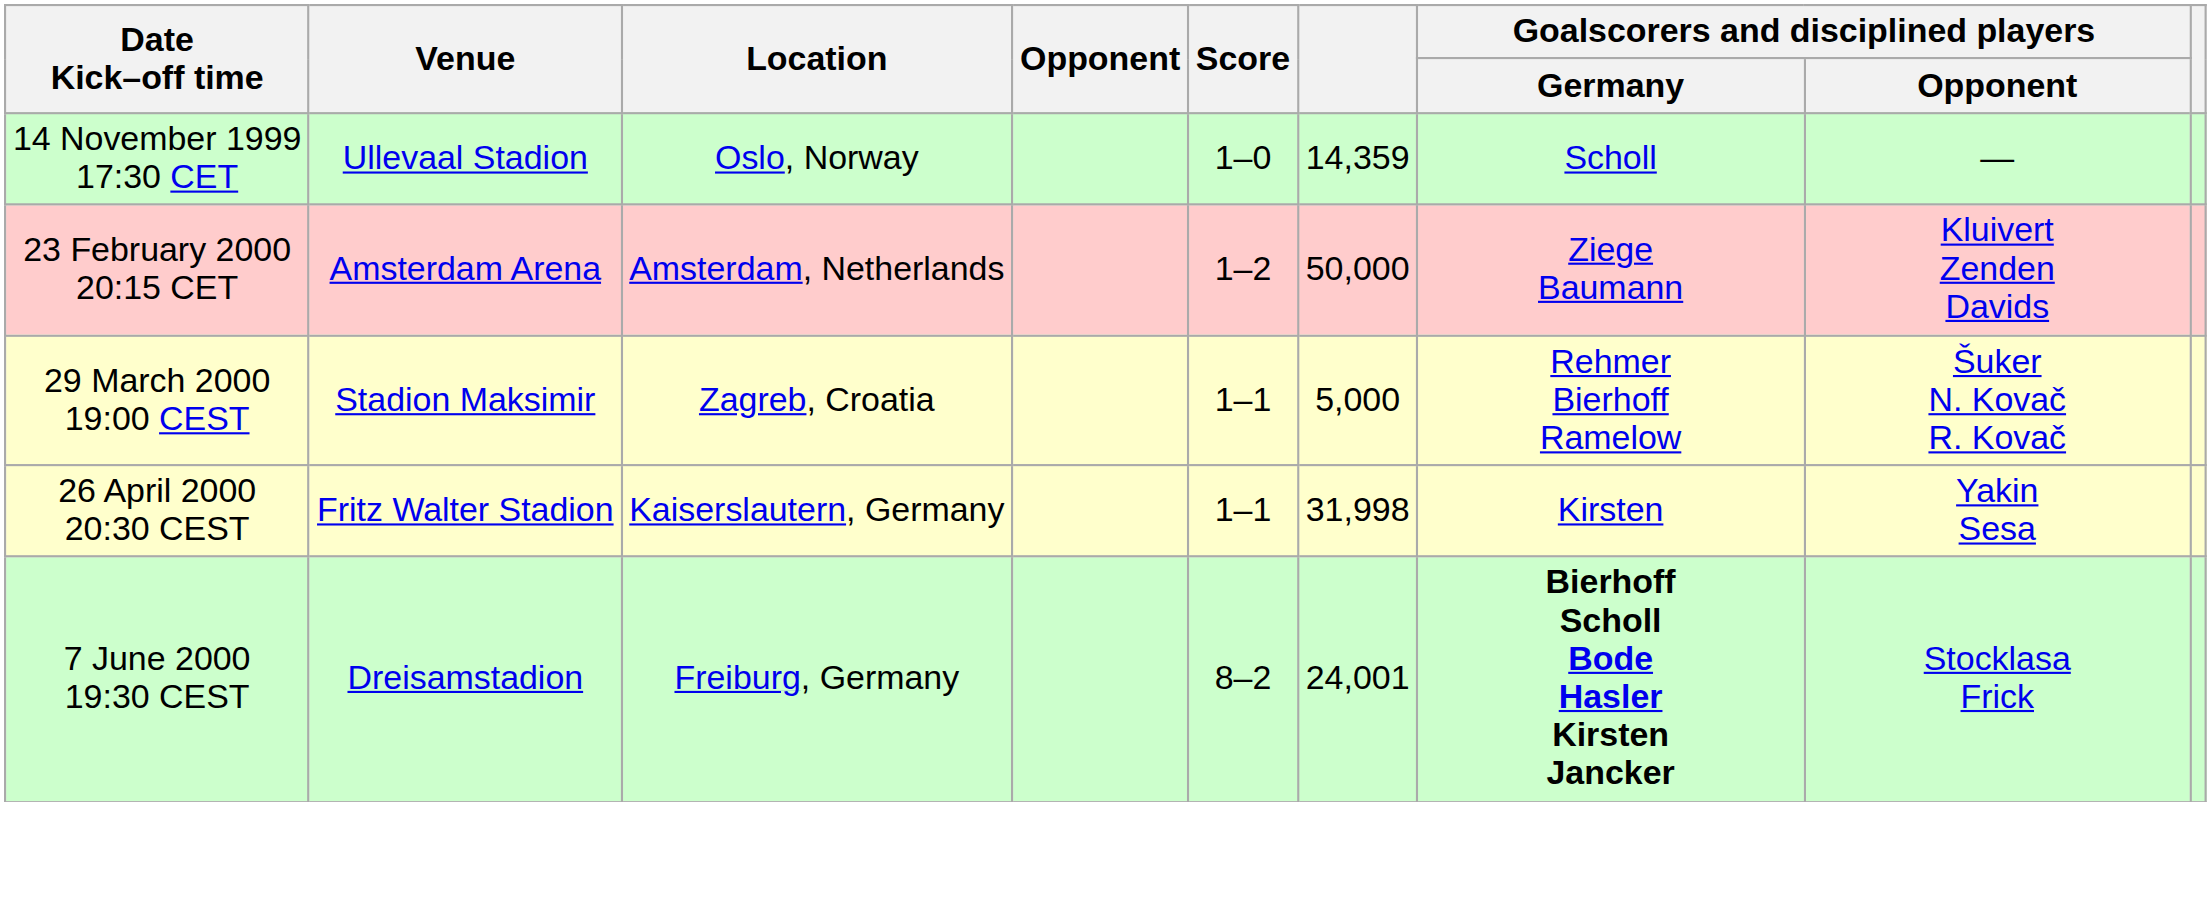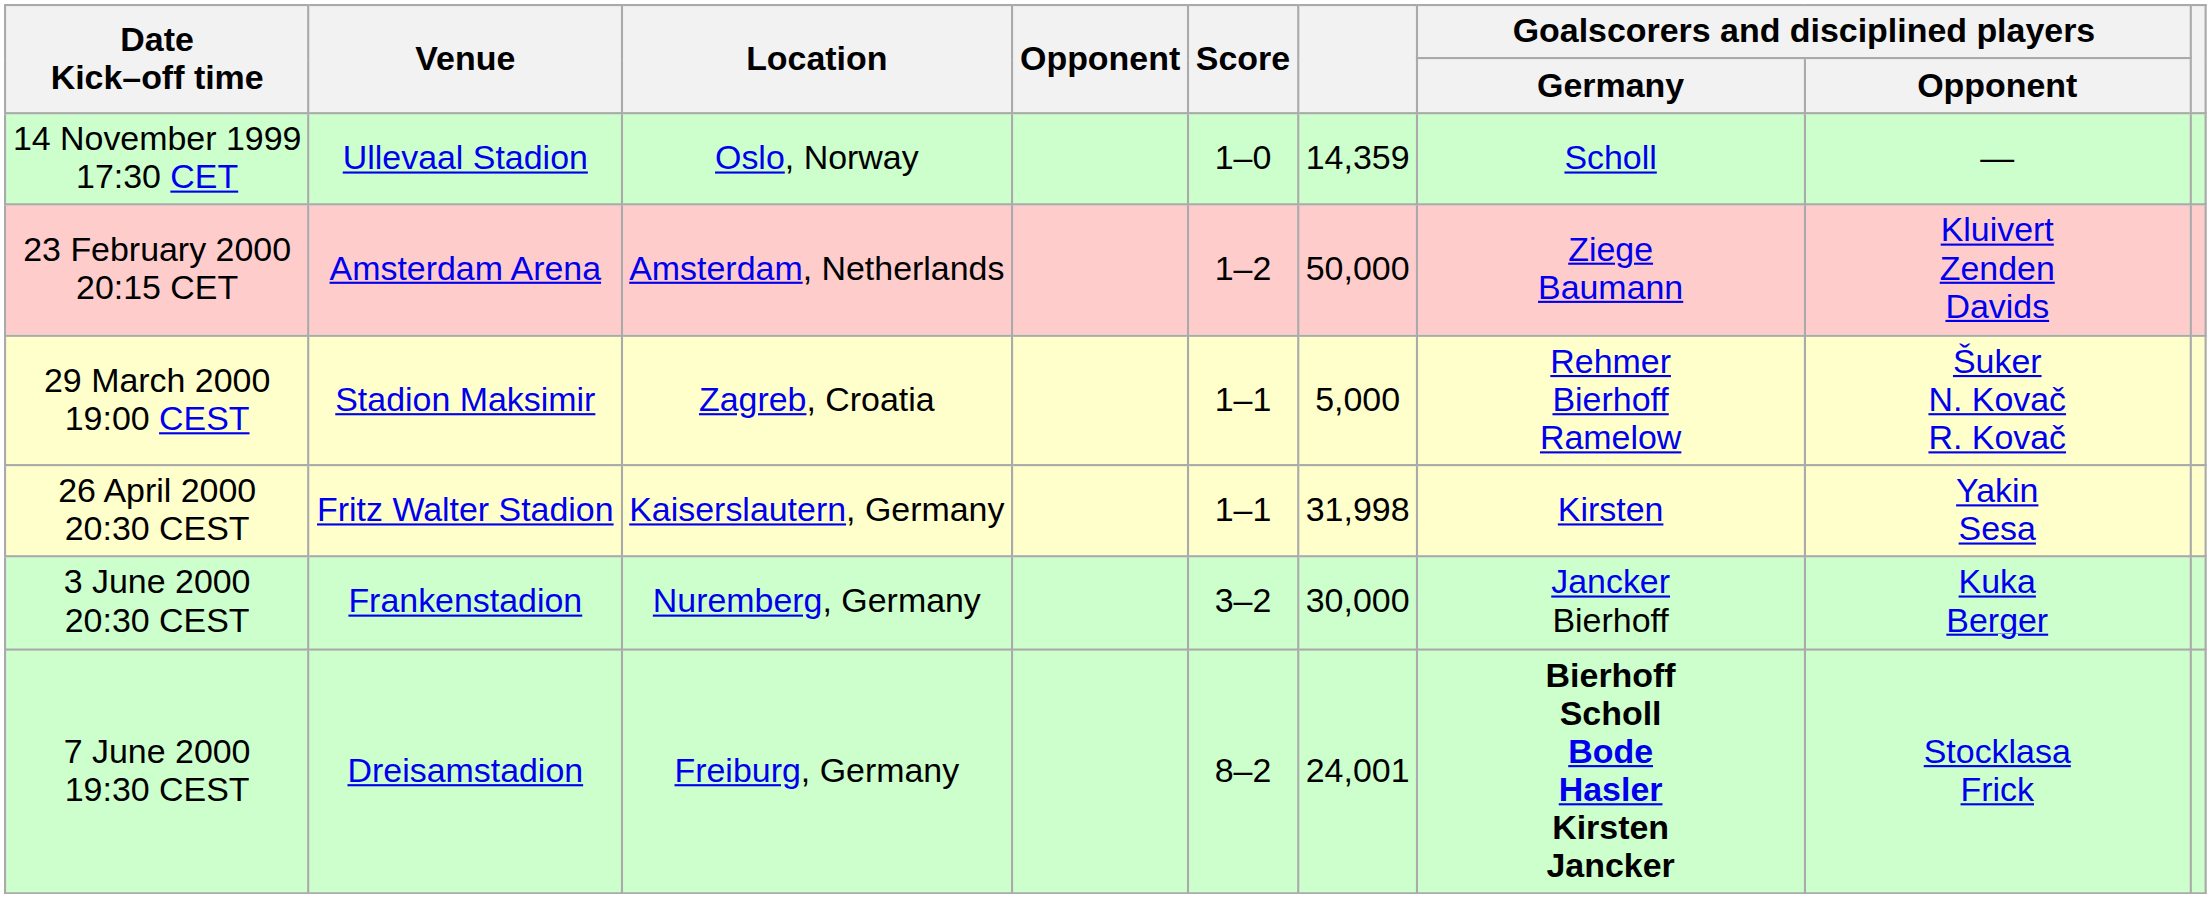+ row: 3 June 2000 20:30 CEST | Frankenstadion | Nuremberg, Germany | 3–2 | 30,000 | Jancker Bierhoff | Kuka Berger
